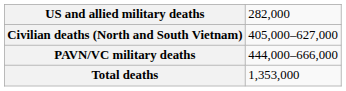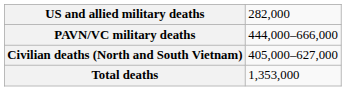rows swapped: PAVN/VC military deaths <-> Civilian deaths (North and South Vietnam)
